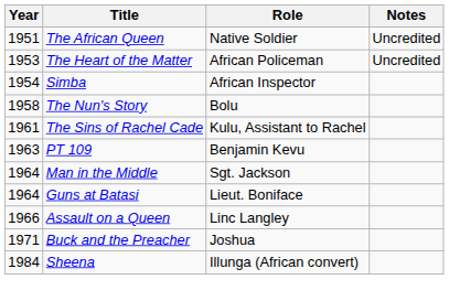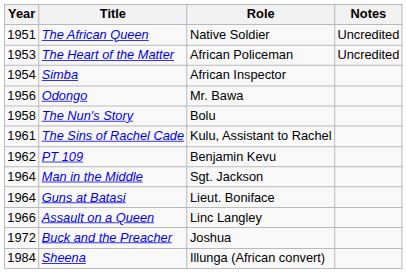+ row: 1956 | Odongo | Mr. Bawa
PT 109 | Year: 1963 -> 1962
Buck and the Preacher | Year: 1971 -> 1972
